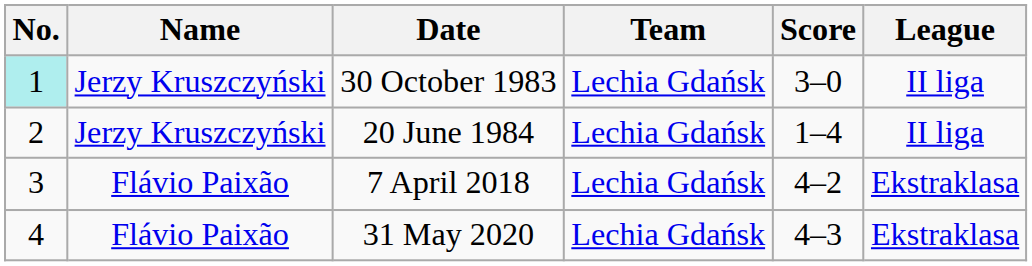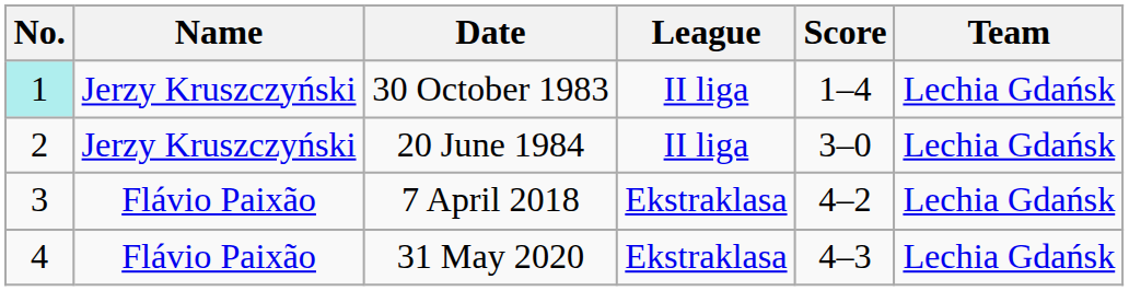columns swapped: Team <-> League
30 October 1983 | Score: 3–0 -> 1–4
20 June 1984 | Score: 1–4 -> 3–0
